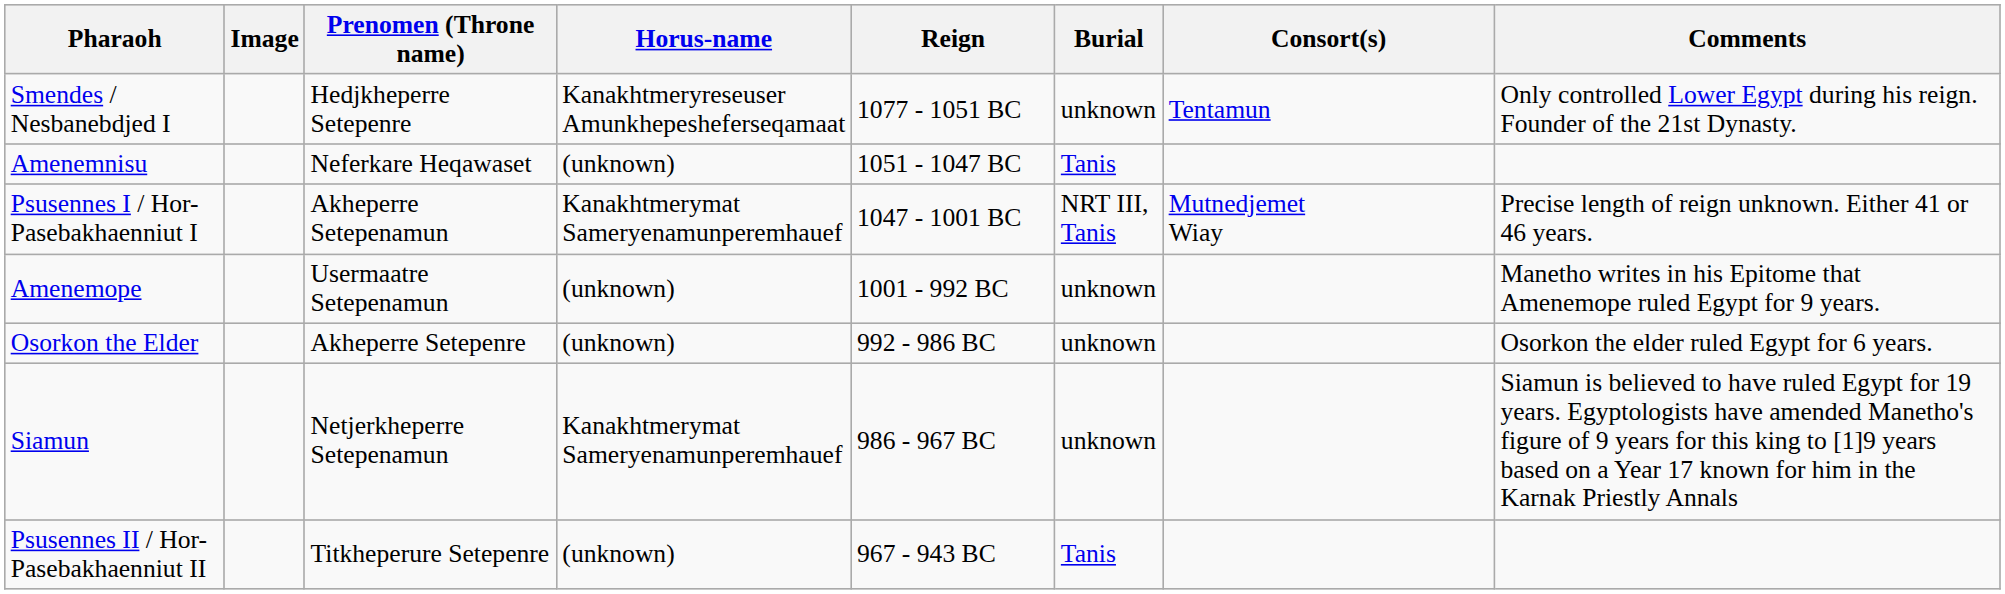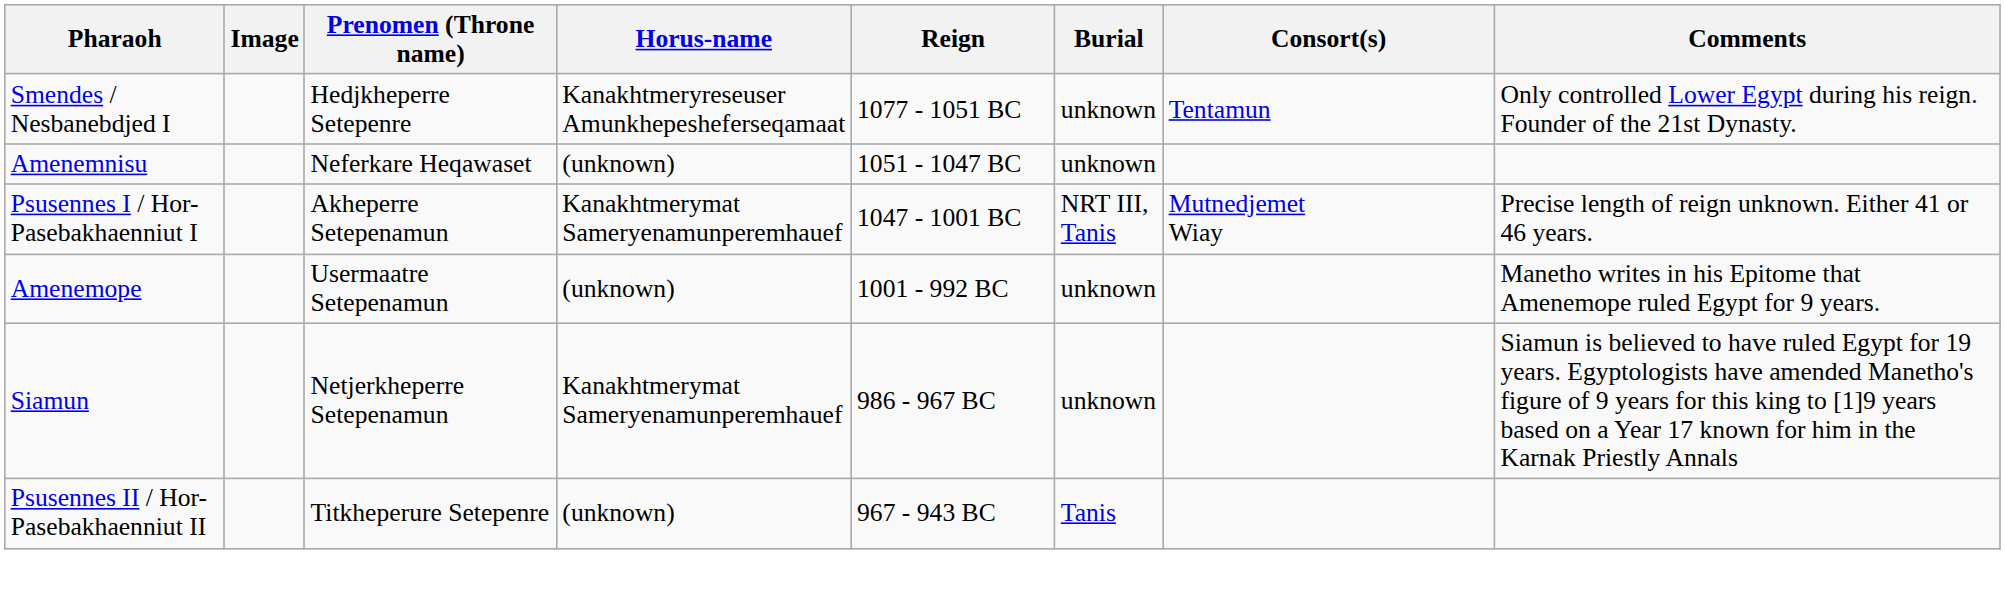Amenemnisu | Burial: Tanis -> unknown
- row: Osorkon the Elder | Akheperre Setepenre | (unknown) | 992 - 986 BC | unknown | Osorkon the elder ruled Egypt for 6 years.
